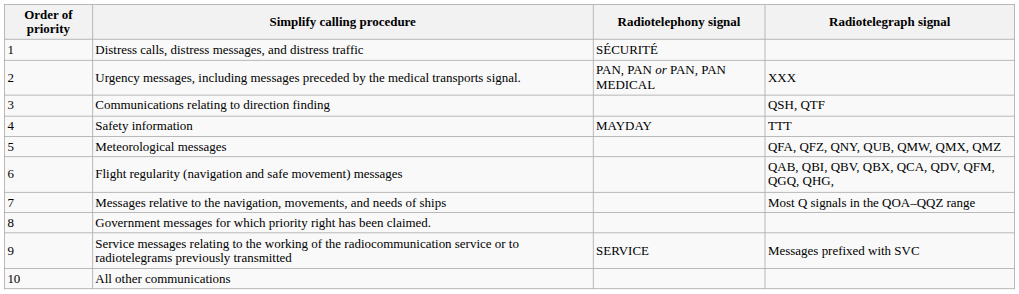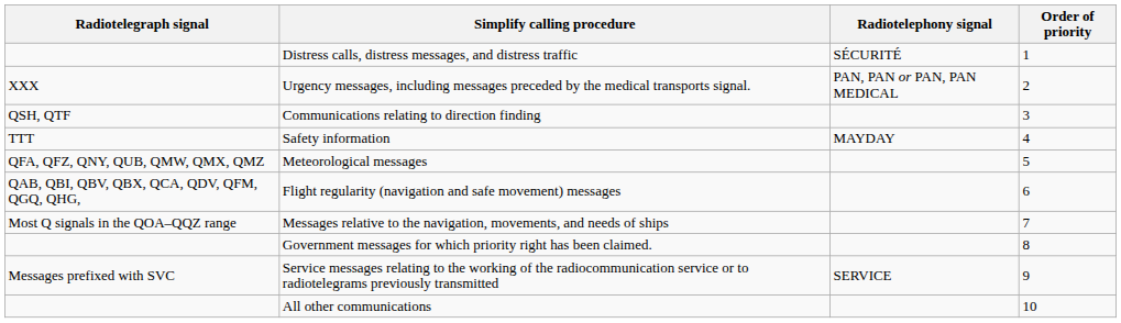columns swapped: Order of priority <-> Radiotelegraph signal
